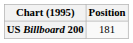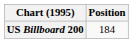US Billboard 200 | Position: 181 -> 184
